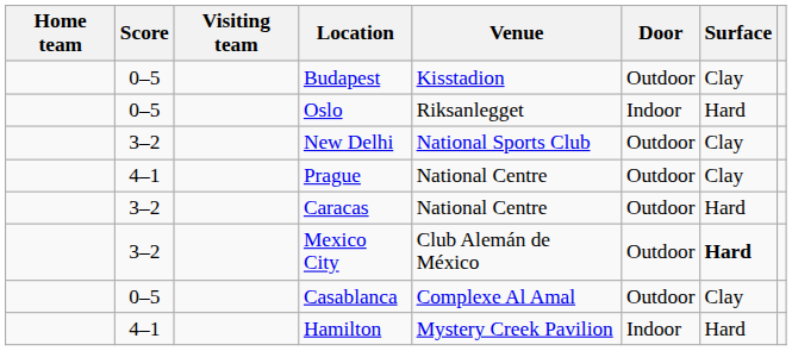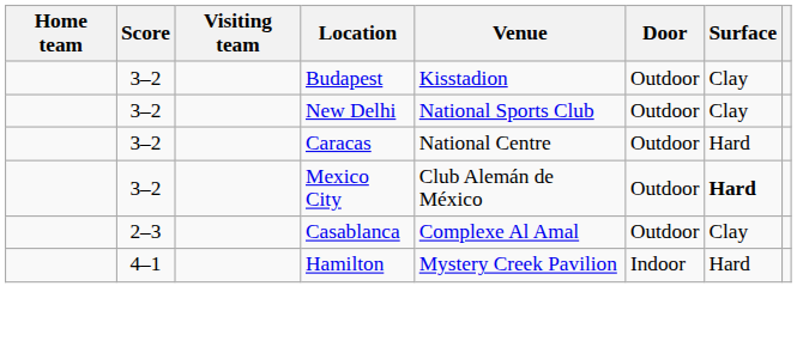Budapest | Score: 0–5 -> 3–2
- row: 0–5 | Oslo | Riksanlegget | Indoor | Hard
- row: 4–1 | Prague | National Centre | Outdoor | Clay
Casablanca | Score: 0–5 -> 2–3
